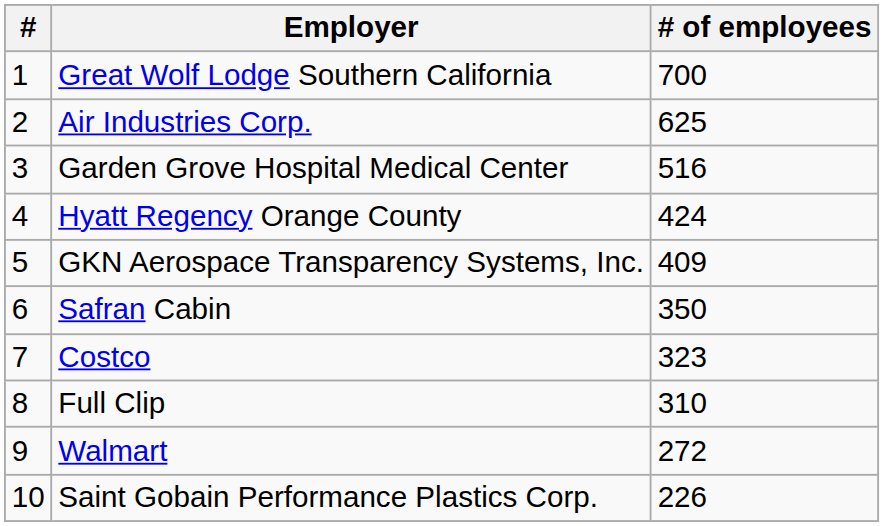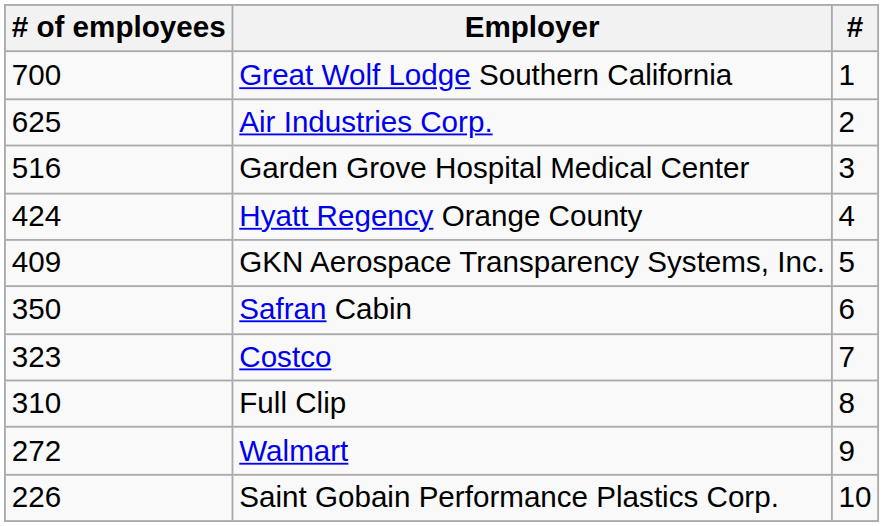columns swapped: # <-> # of employees
